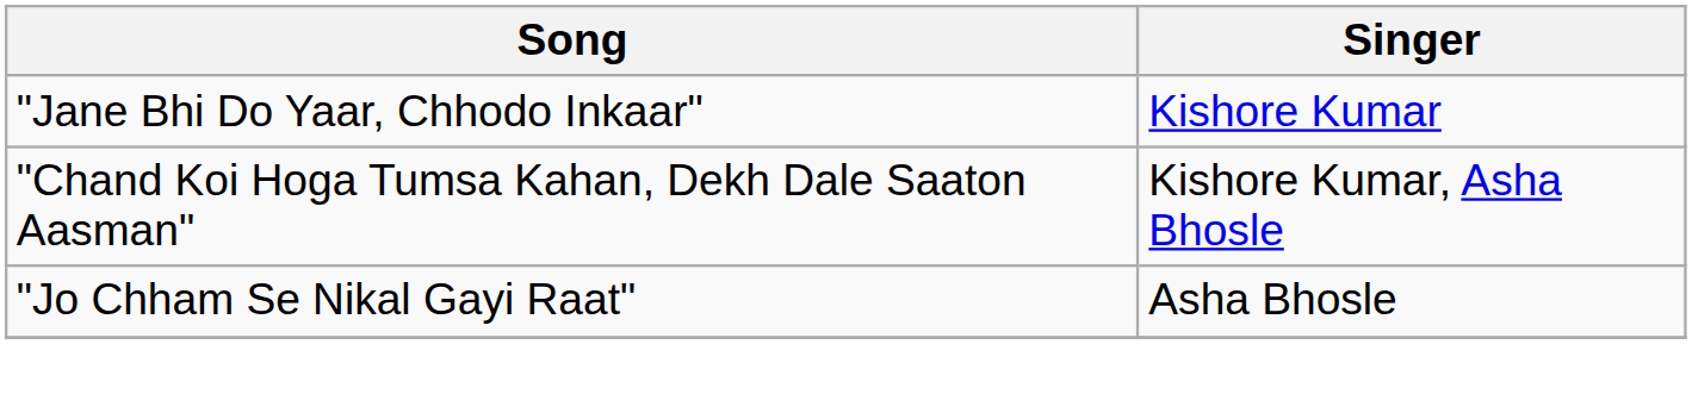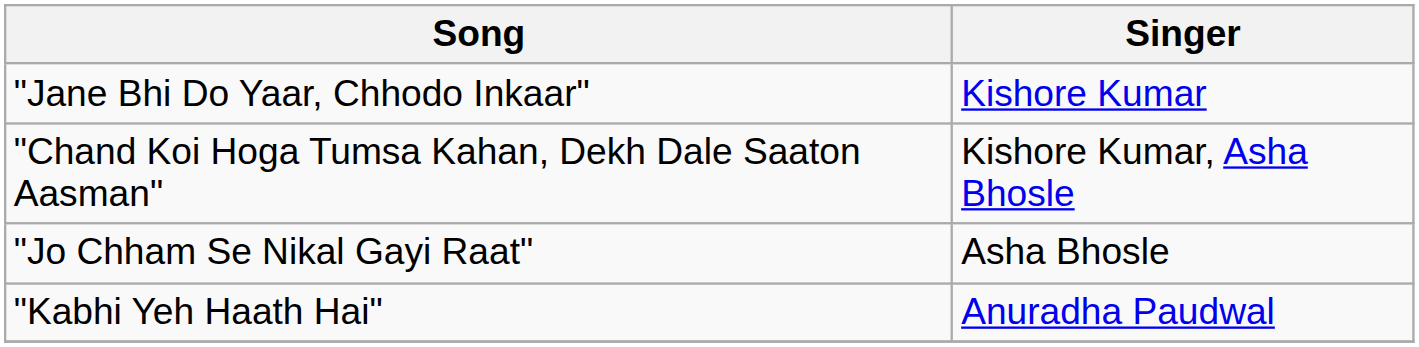+ row: "Kabhi Yeh Haath Hai" | Anuradha Paudwal
